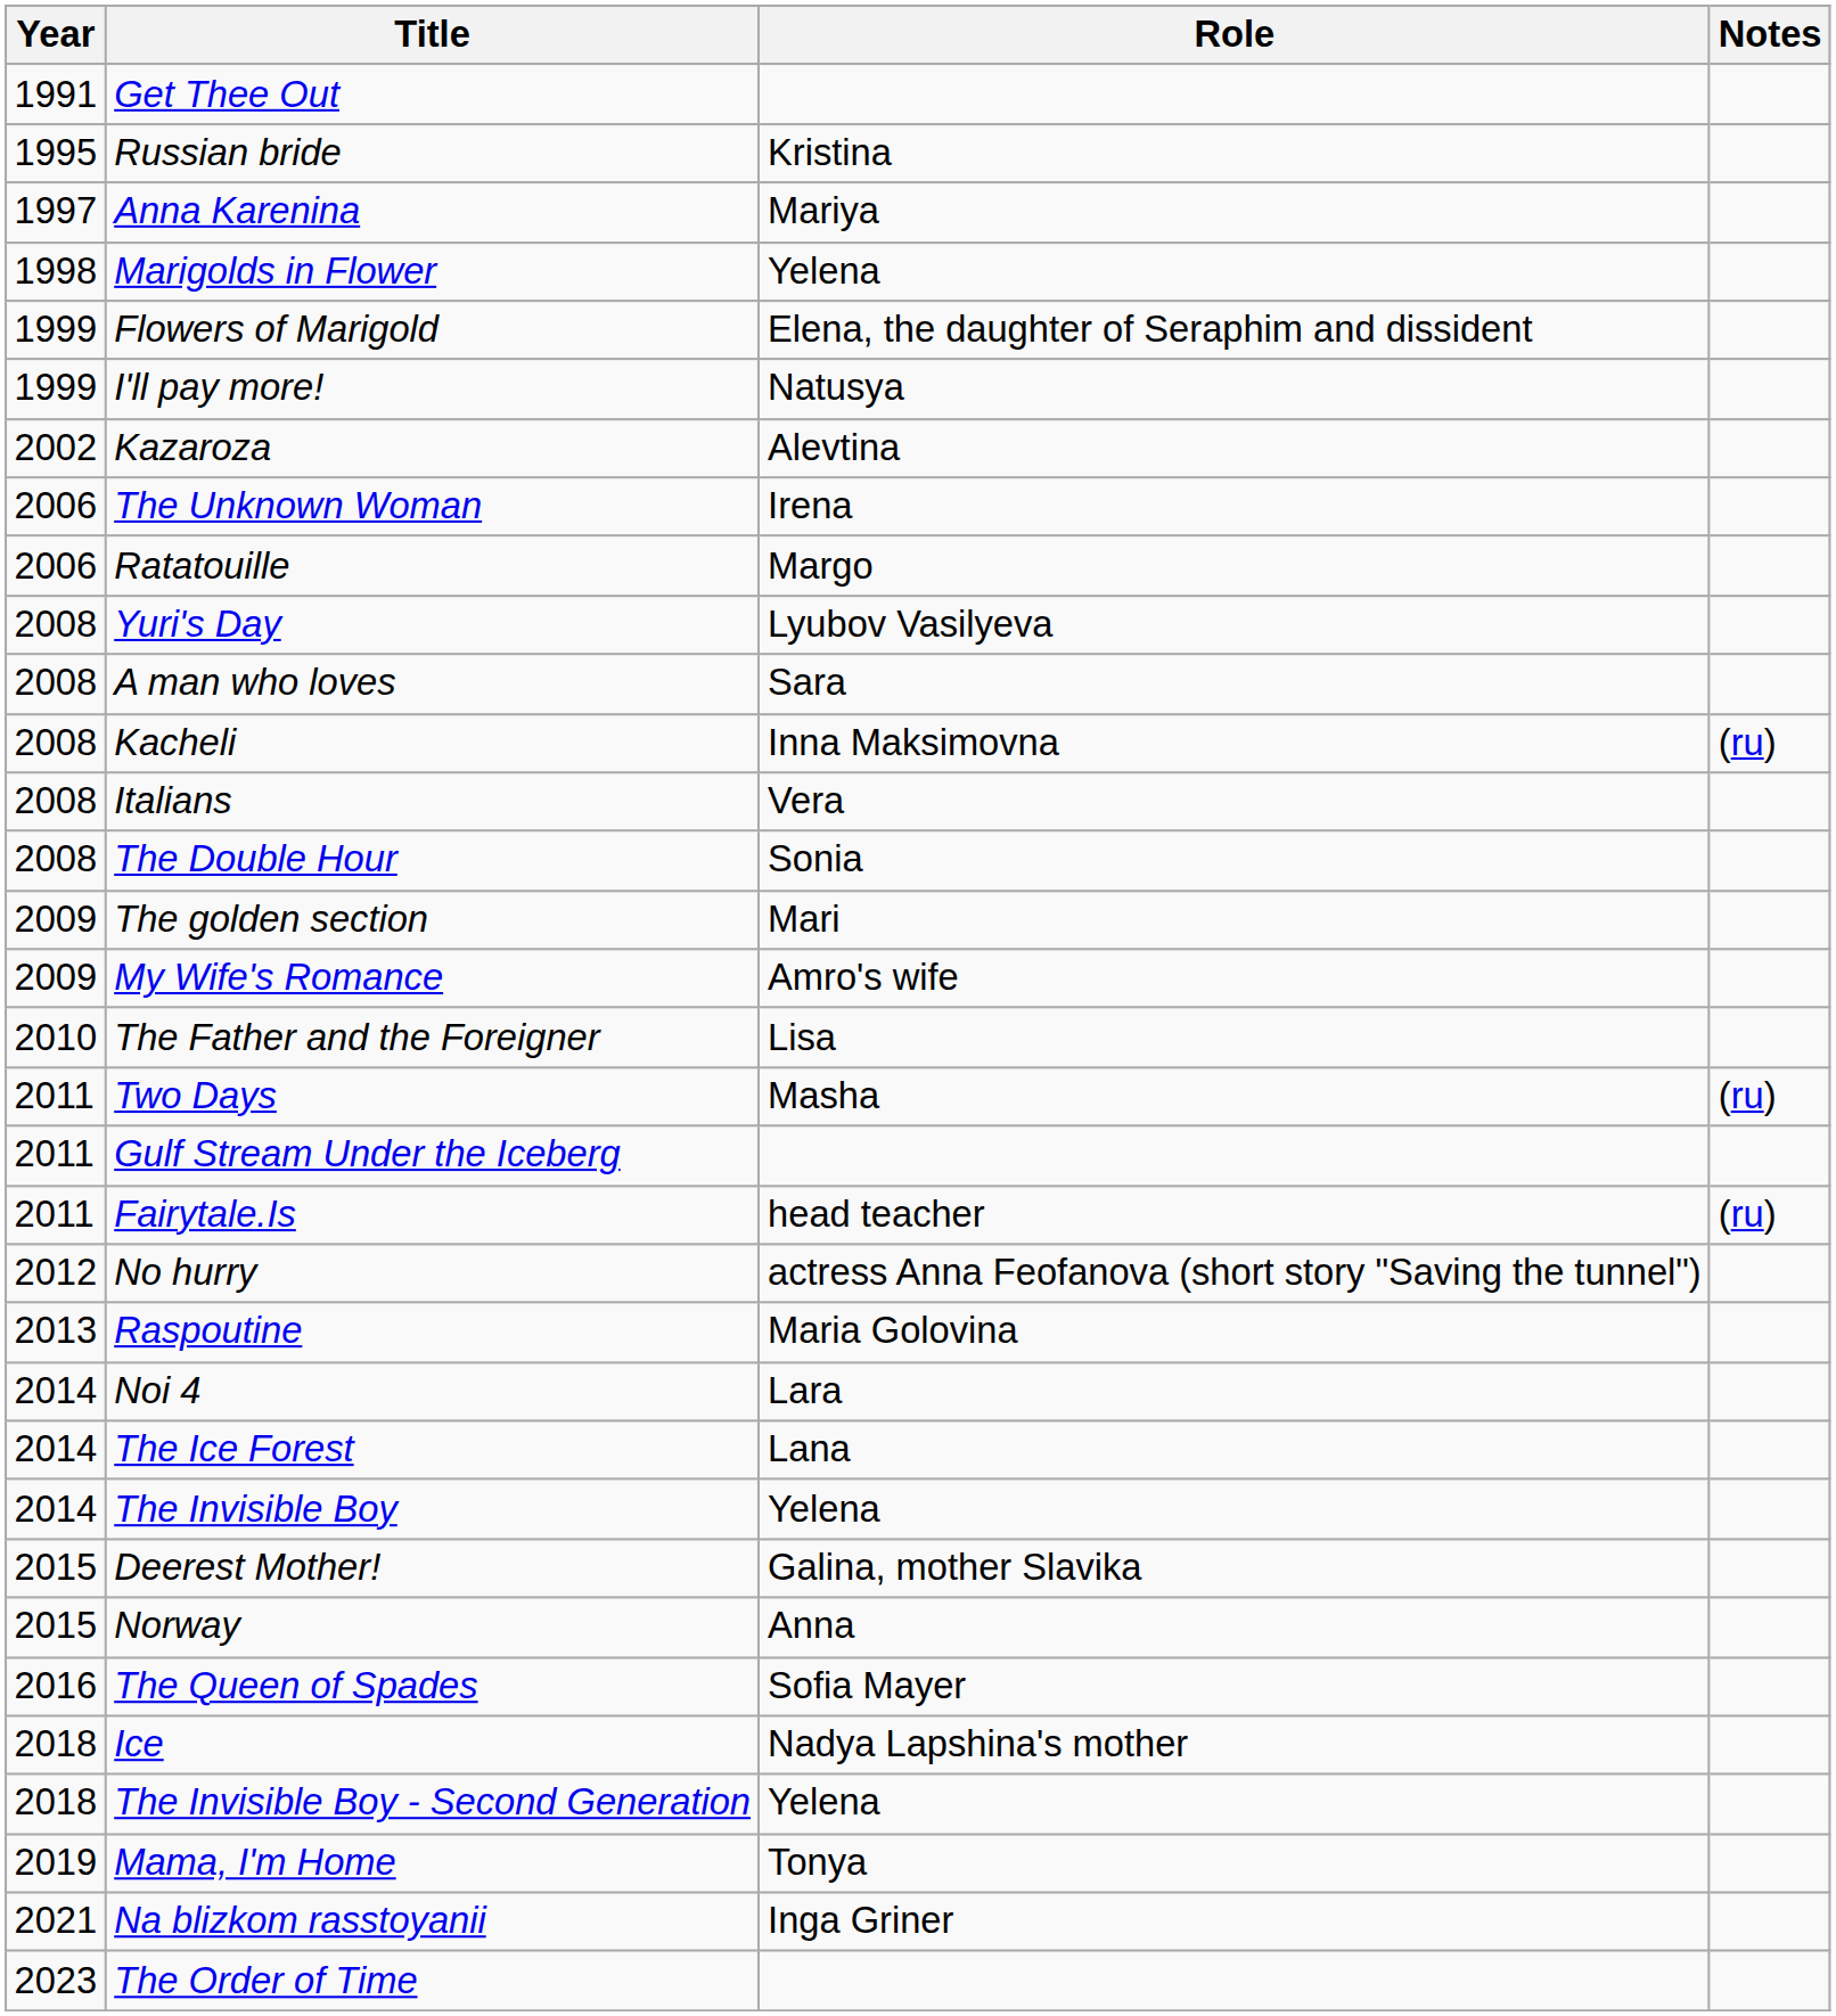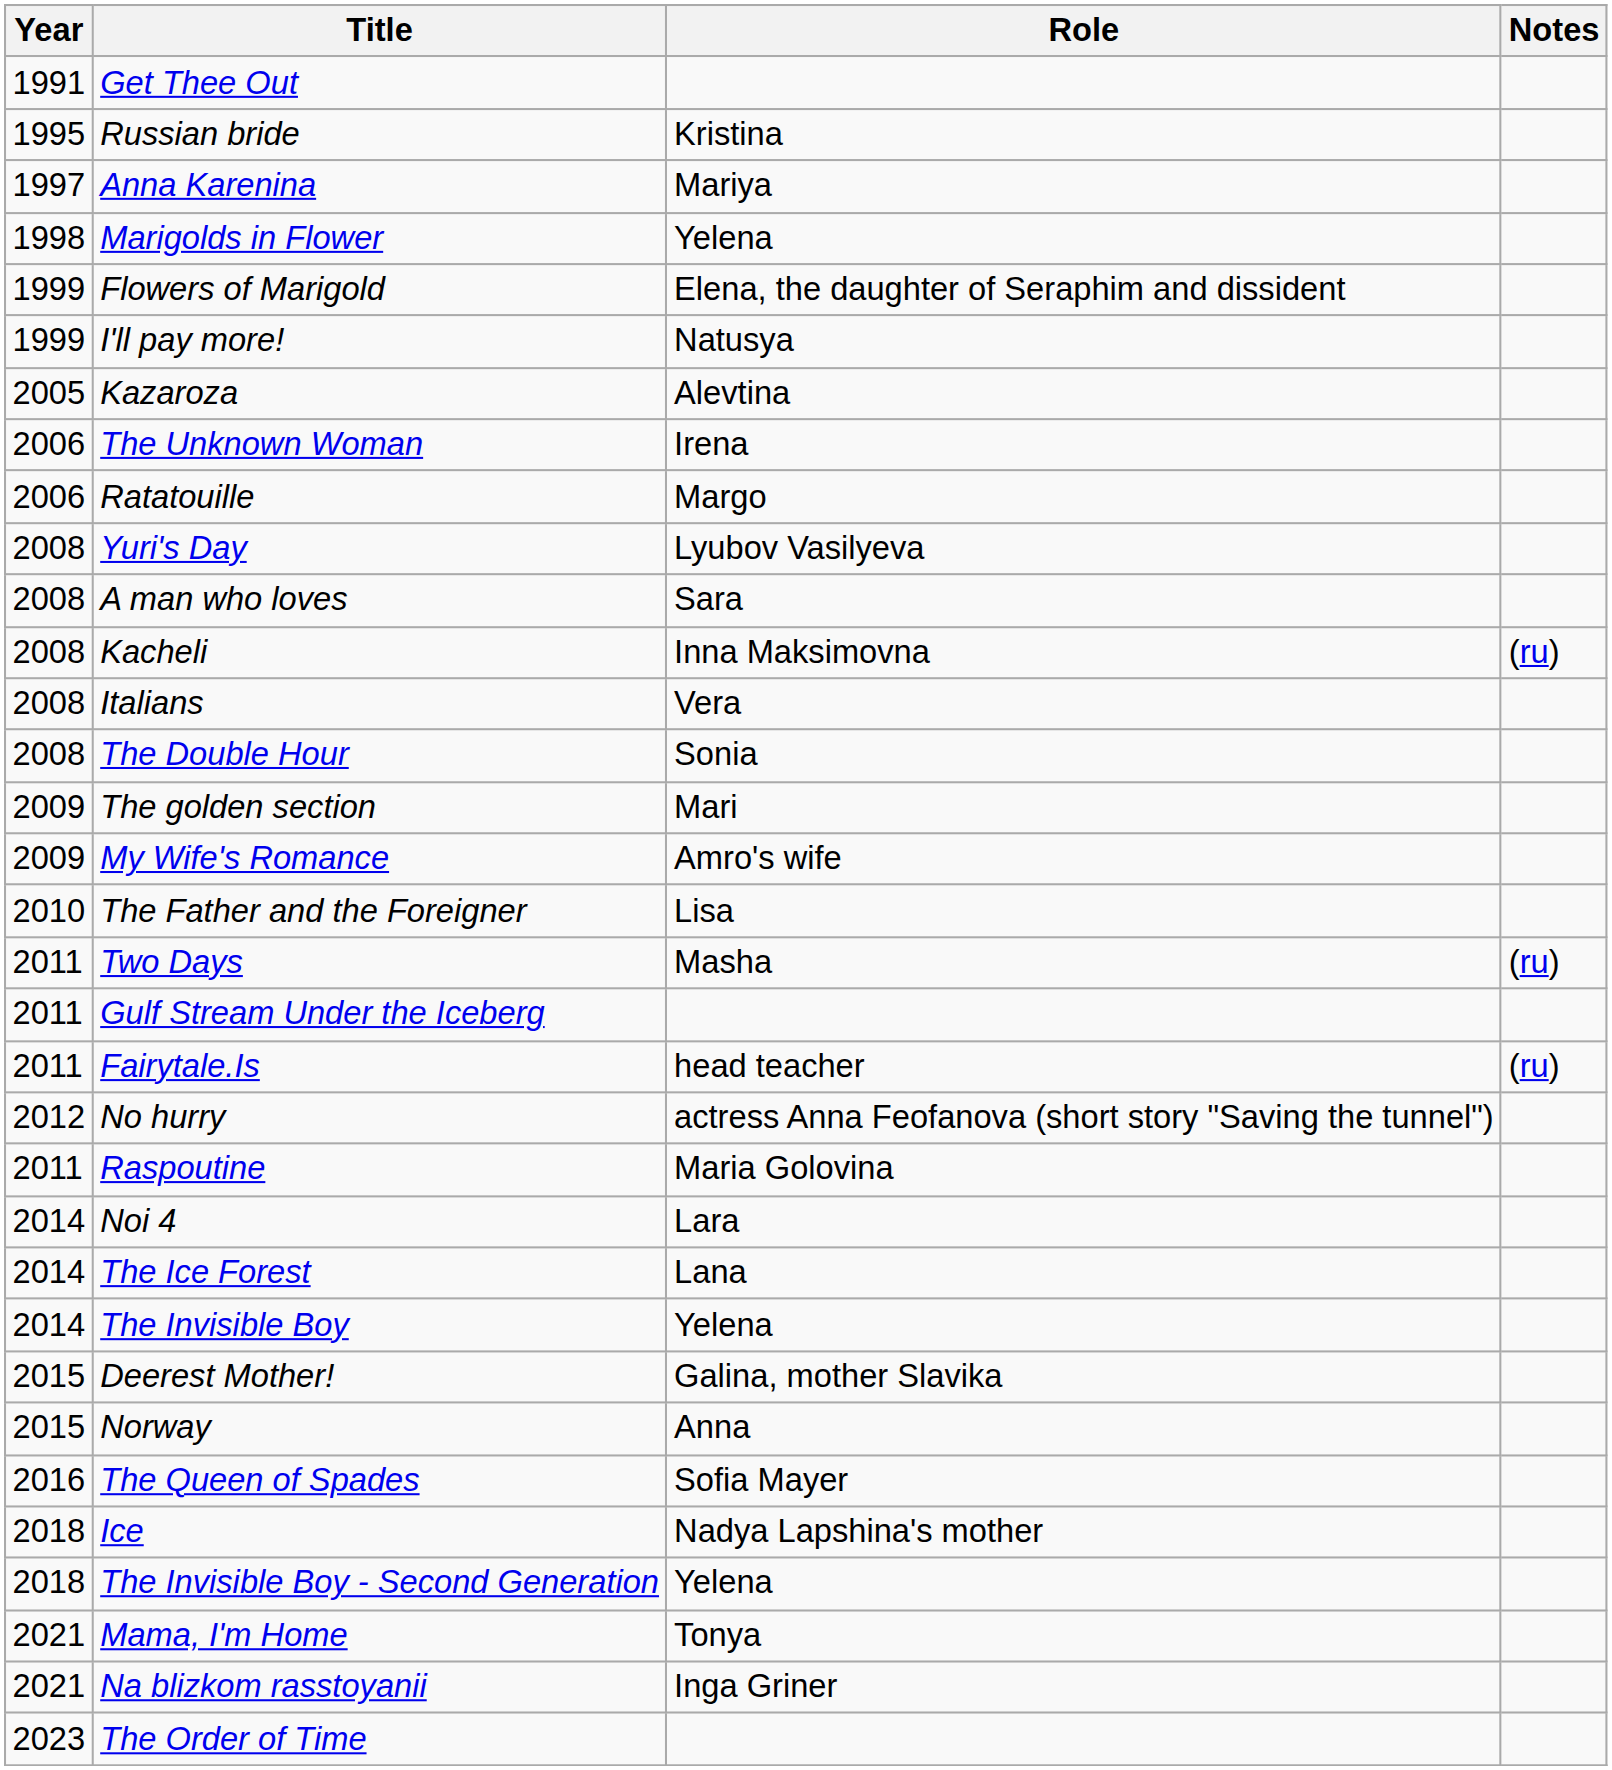Kazaroza | Year: 2002 -> 2005
Raspoutine | Year: 2013 -> 2011
Mama, I'm Home | Year: 2019 -> 2021
